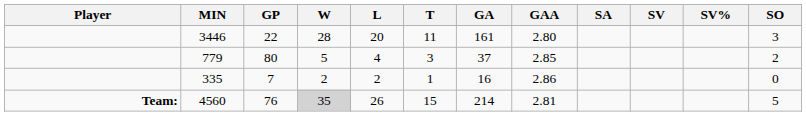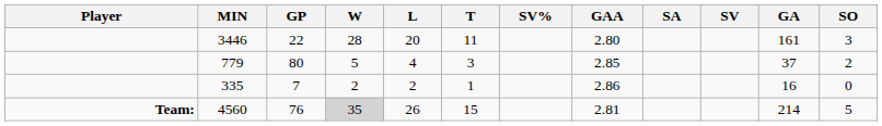columns swapped: GA <-> SV%
